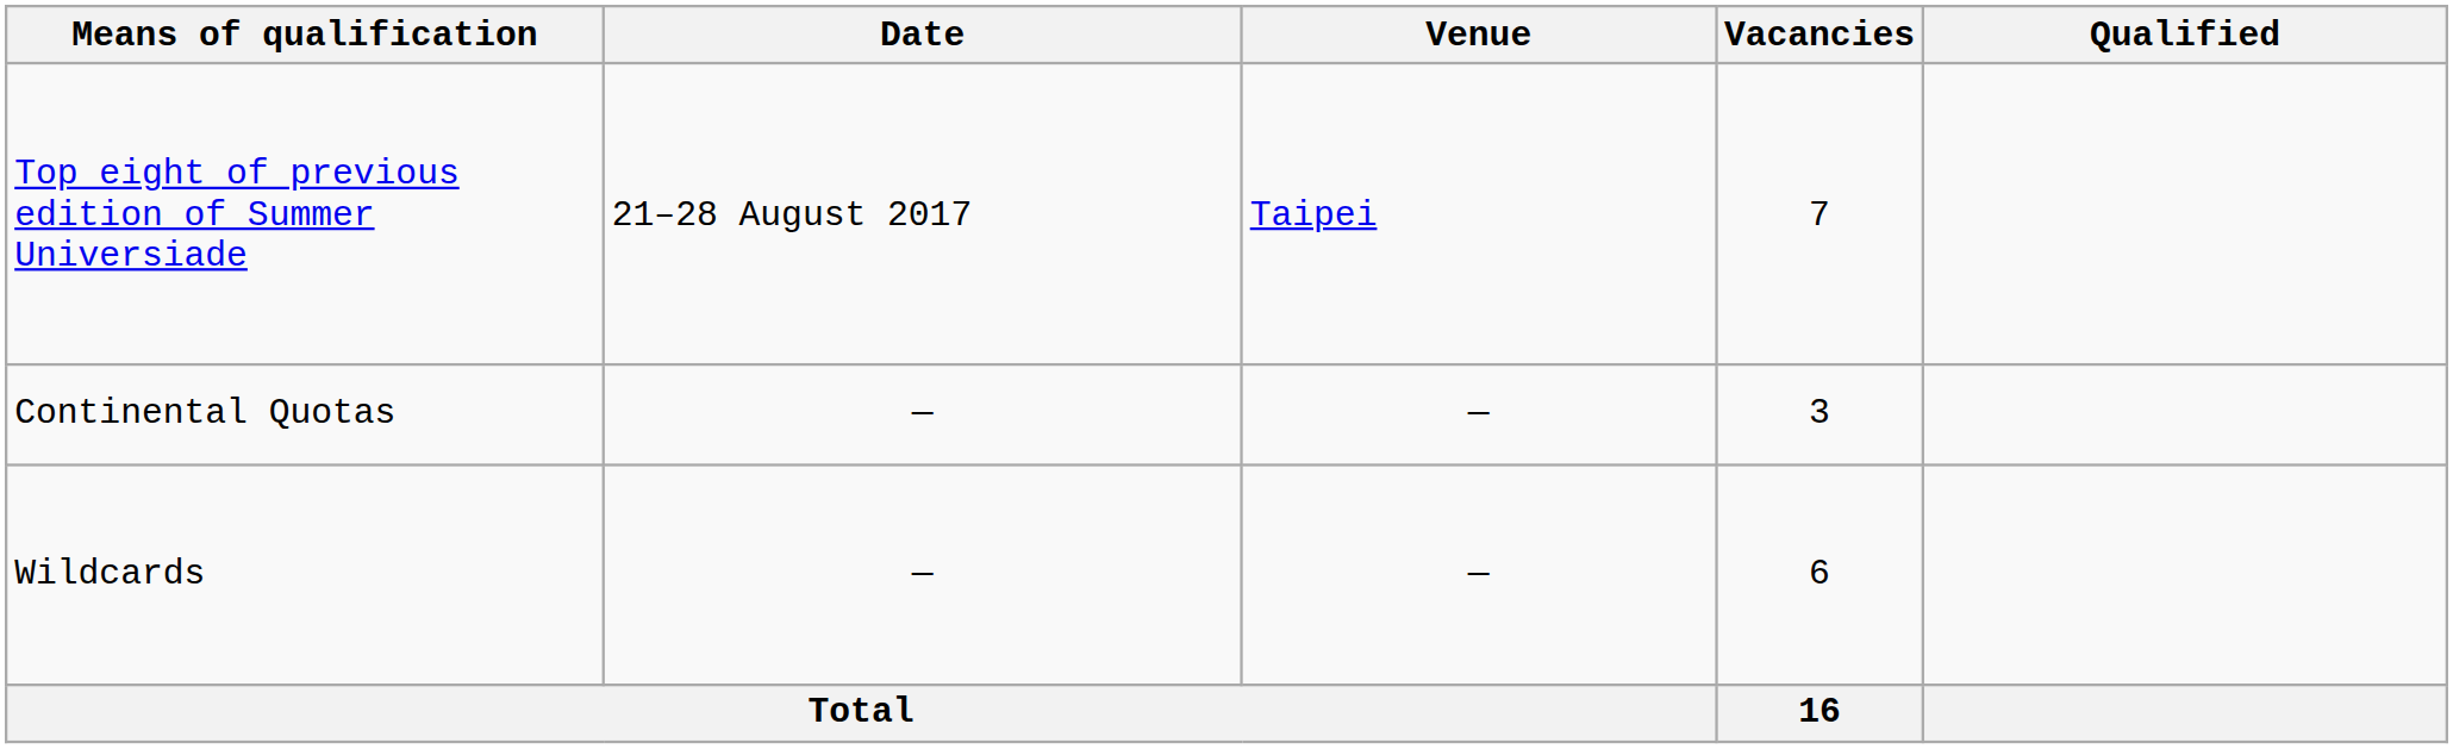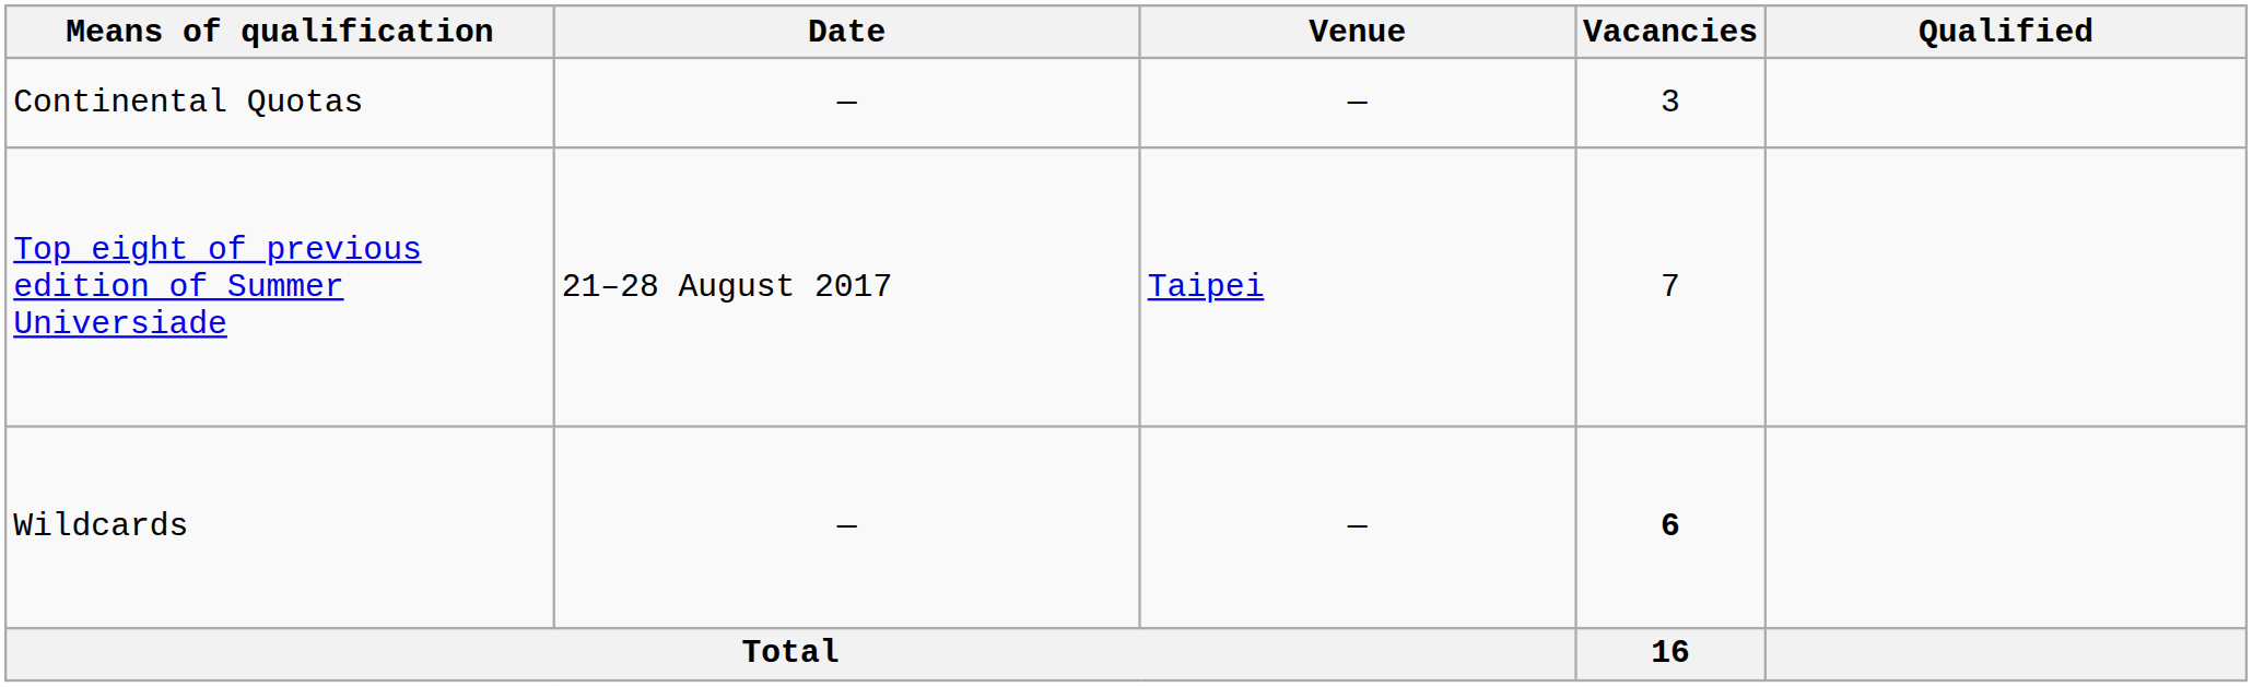rows swapped: Top eight of previous edition of Summer Universiade <-> Continental Quotas
Wildcards | Vacancies: normal -> bold
